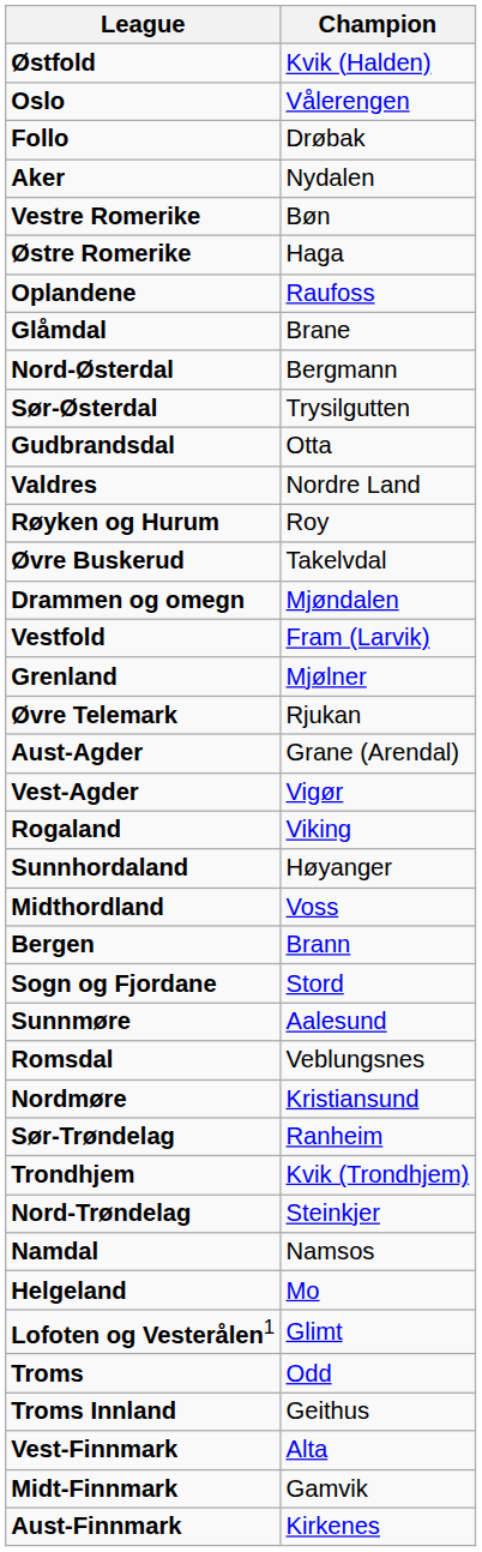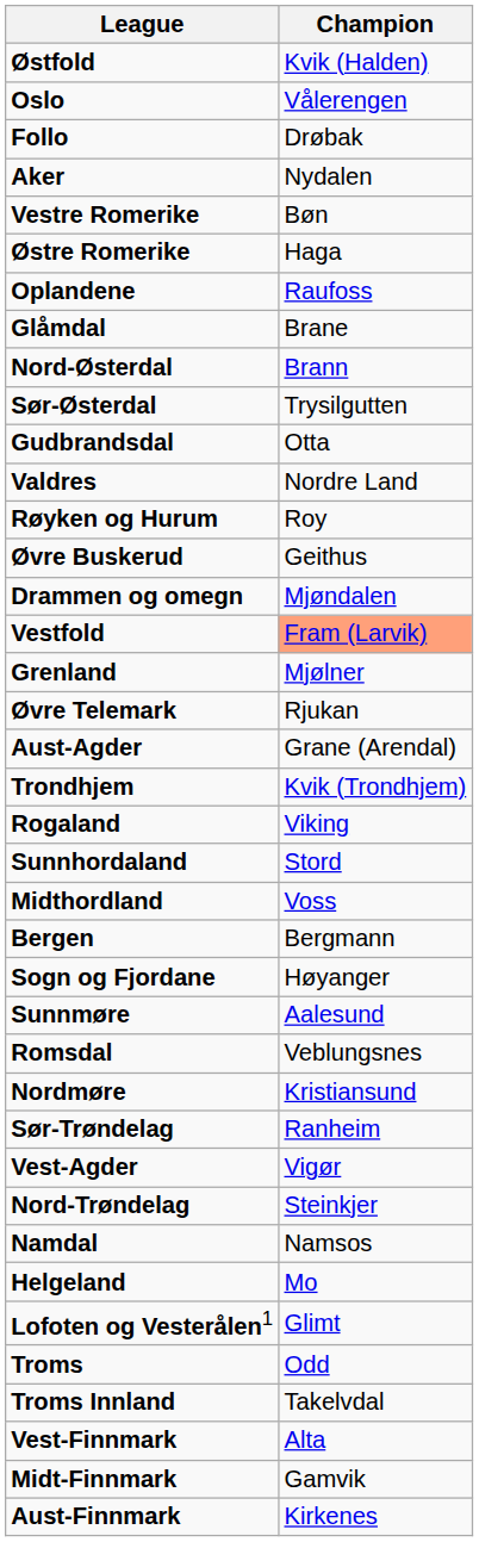Nord-Østerdal | Champion: Bergmann -> Brann
Øvre Buskerud | Champion: Takelvdal -> Geithus
Vestfold | Champion: no background -> lightsalmon background
rows swapped: Vest-Agder <-> Trondhjem
Sunnhordaland | Champion: Høyanger -> Stord
Bergen | Champion: Brann -> Bergmann
Sogn og Fjordane | Champion: Stord -> Høyanger
Troms Innland | Champion: Geithus -> Takelvdal
